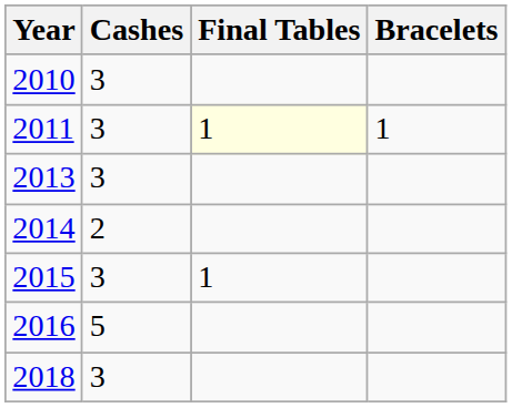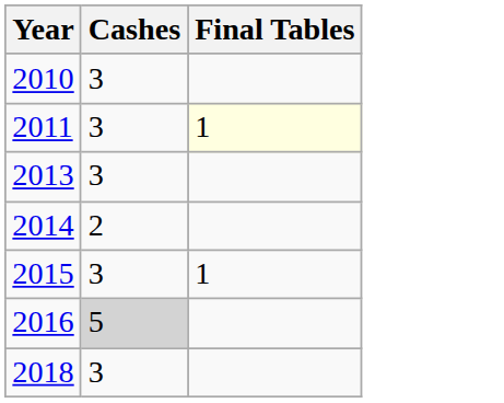- column: Bracelets | 1
2016 | Cashes: no background -> lightgrey background
